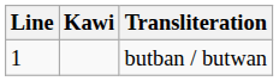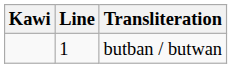columns swapped: Line <-> Kawi
